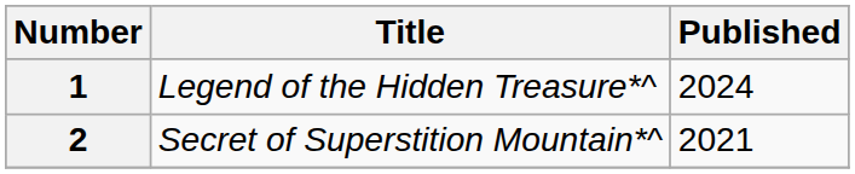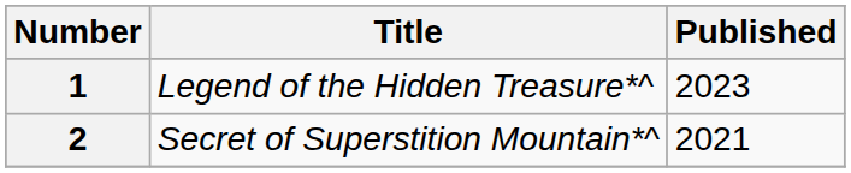1 | Published: 2024 -> 2023
